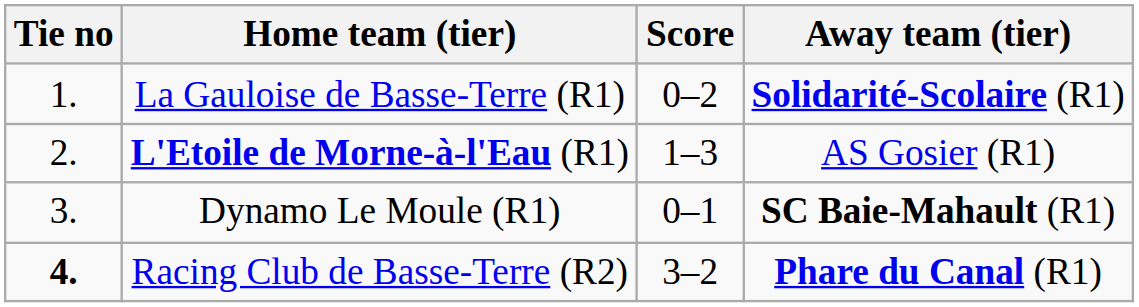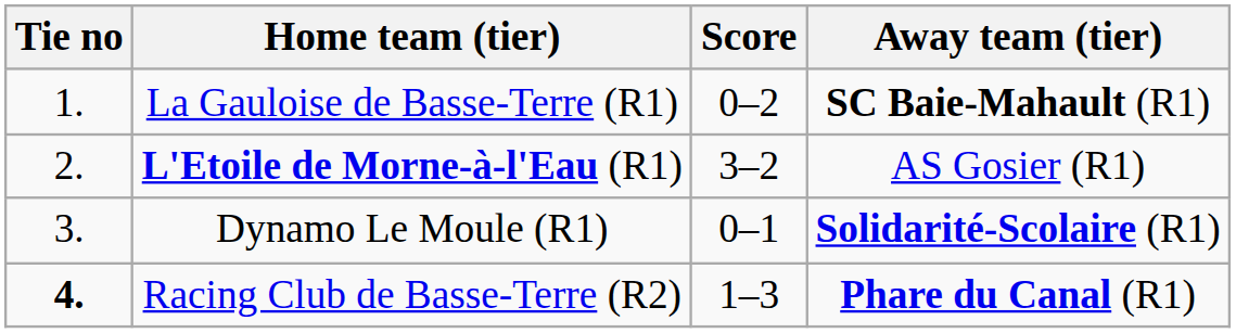La Gauloise de Basse-Terre (R1) | Away team (tier): Solidarité-Scolaire (R1) -> SC Baie-Mahault (R1)
L'Etoile de Morne-à-l'Eau (R1) | Score: 1–3 -> 3–2
Dynamo Le Moule (R1) | Away team (tier): SC Baie-Mahault (R1) -> Solidarité-Scolaire (R1)
Racing Club de Basse-Terre (R2) | Score: 3–2 -> 1–3
